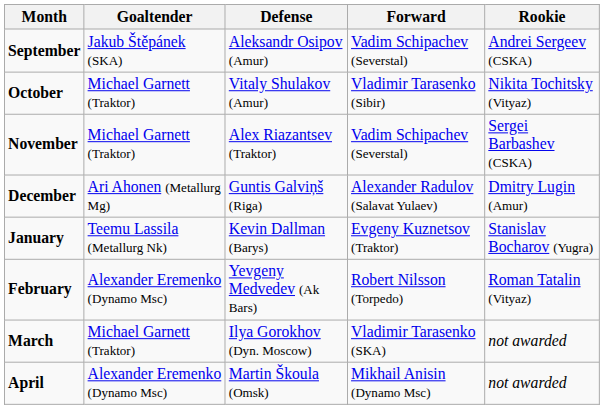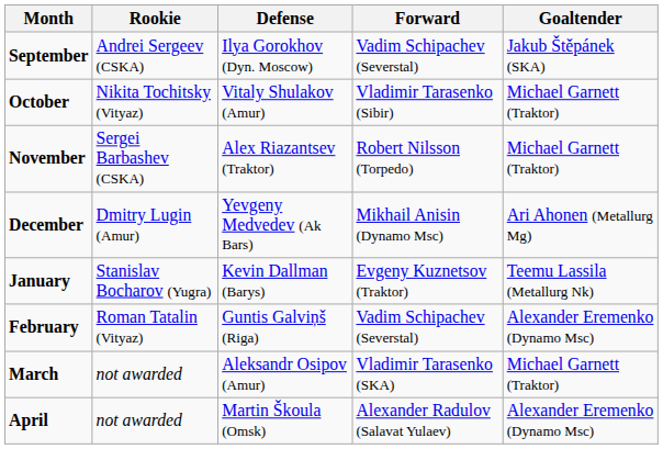columns swapped: Goaltender <-> Rookie
September | Defense: Aleksandr Osipov (Amur) -> Ilya Gorokhov (Dyn. Moscow)
November | Forward: Vadim Schipachev (Severstal) -> Robert Nilsson (Torpedo)
December | Defense: Guntis Galviņš (Riga) -> Yevgeny Medvedev (Ak Bars)
December | Forward: Alexander Radulov (Salavat Yulaev) -> Mikhail Anisin (Dynamo Msc)
February | Defense: Yevgeny Medvedev (Ak Bars) -> Guntis Galviņš (Riga)
February | Forward: Robert Nilsson (Torpedo) -> Vadim Schipachev (Severstal)
March | Defense: Ilya Gorokhov (Dyn. Moscow) -> Aleksandr Osipov (Amur)
April | Forward: Mikhail Anisin (Dynamo Msc) -> Alexander Radulov (Salavat Yulaev)
